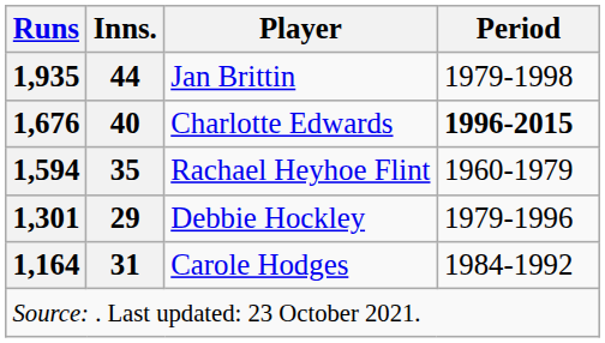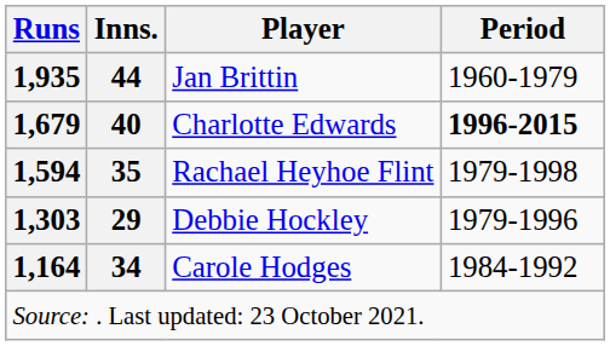Jan Brittin | Period: 1979-1998 -> 1960-1979
Charlotte Edwards | Runs: 1,676 -> 1,679
Rachael Heyhoe Flint | Period: 1960-1979 -> 1979-1998
Debbie Hockley | Runs: 1,301 -> 1,303
Carole Hodges | Inns.: 31 -> 34
